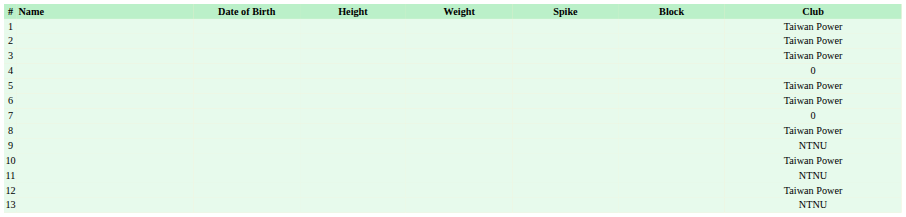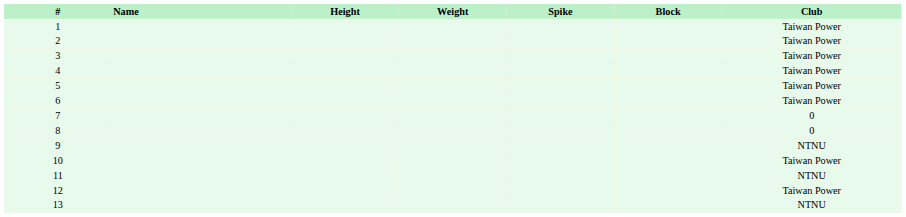- column: Date of Birth
4 | Club: 0 -> Taiwan Power
8 | Club: Taiwan Power -> 0
